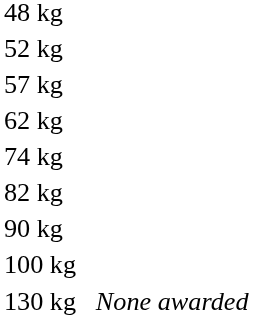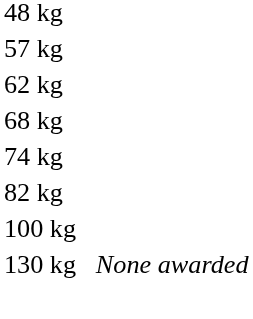- row: 52 kg
+ row: 68 kg
- row: 90 kg
